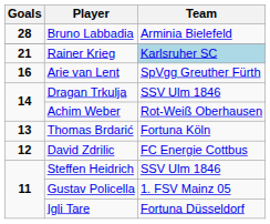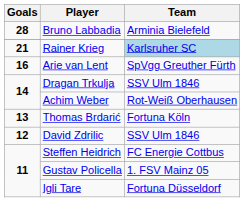David Zdrilic | Team: FC Energie Cottbus -> SSV Ulm 1846
Steffen Heidrich | Team: SSV Ulm 1846 -> FC Energie Cottbus
